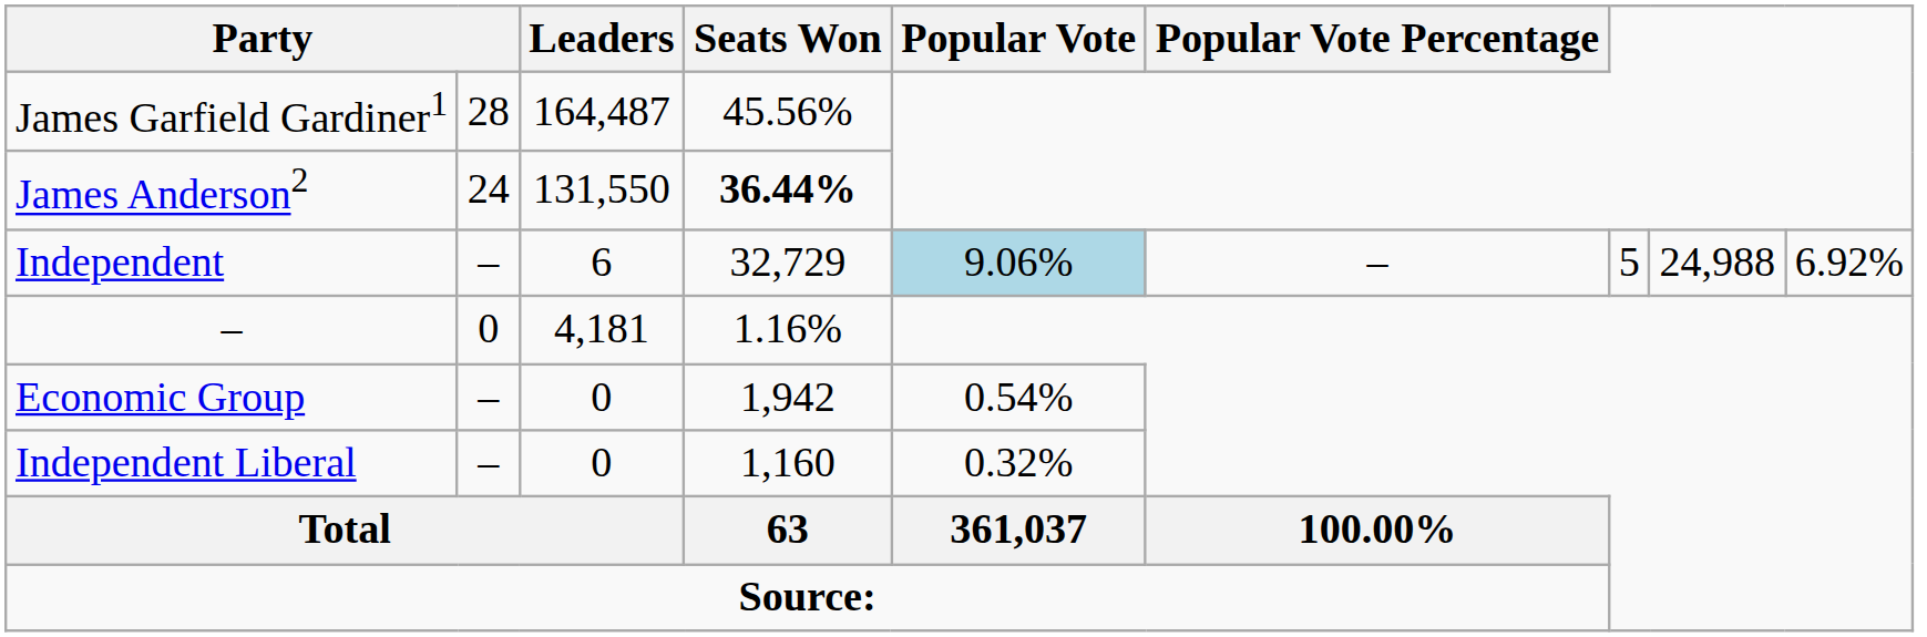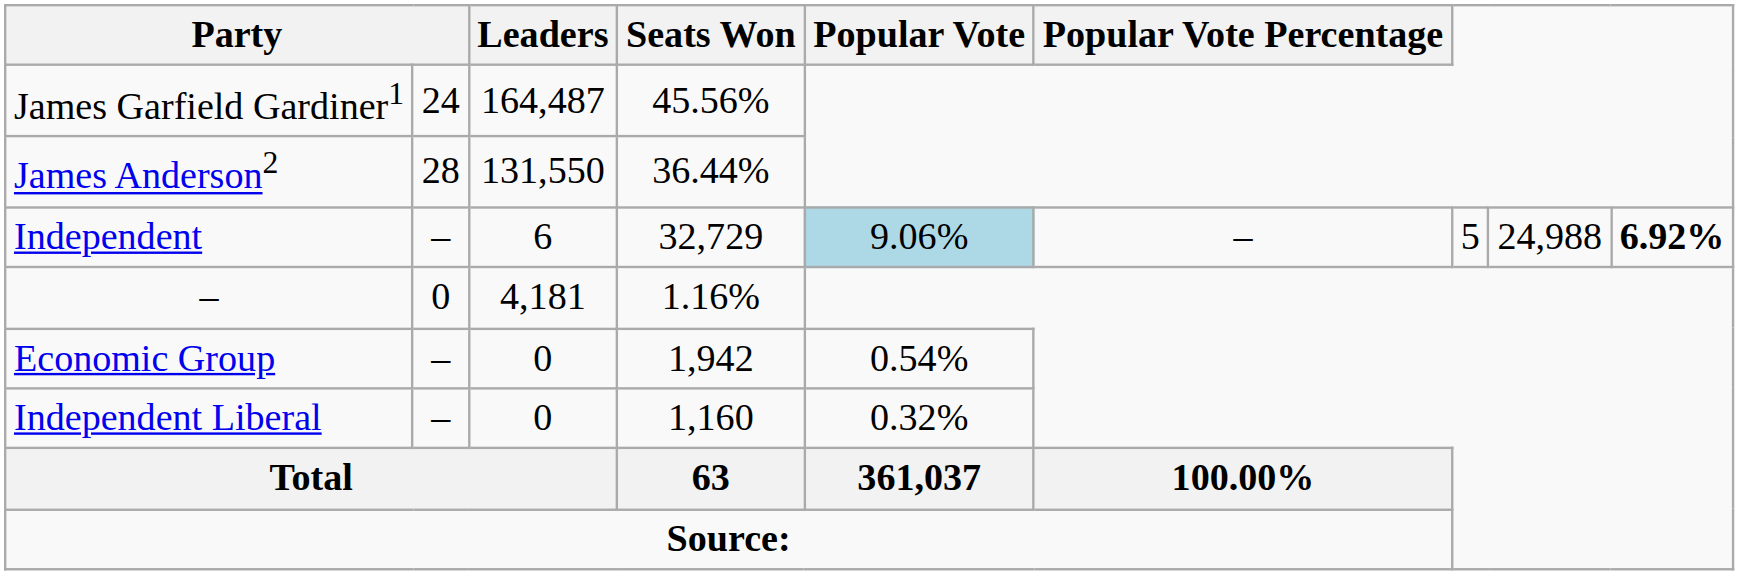James Garfield Gardiner1 | column 2: 28 -> 24
James Anderson2 | column 2: 24 -> 28
James Anderson2 | Seats Won: bold -> normal
Independent | column 9: normal -> bold
